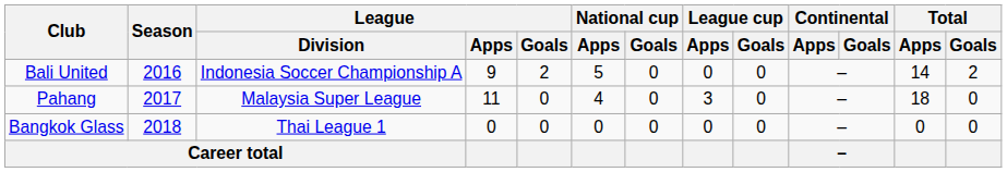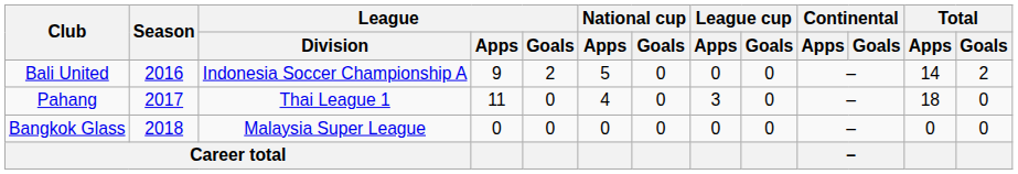Pahang | League / Division: Malaysia Super League -> Thai League 1
Bangkok Glass | League / Division: Thai League 1 -> Malaysia Super League
